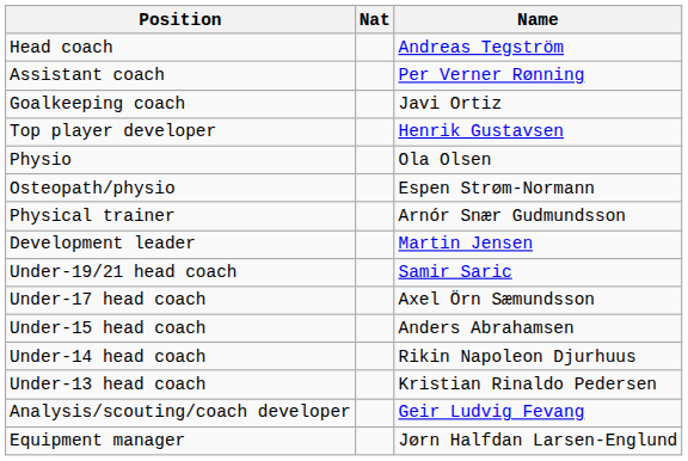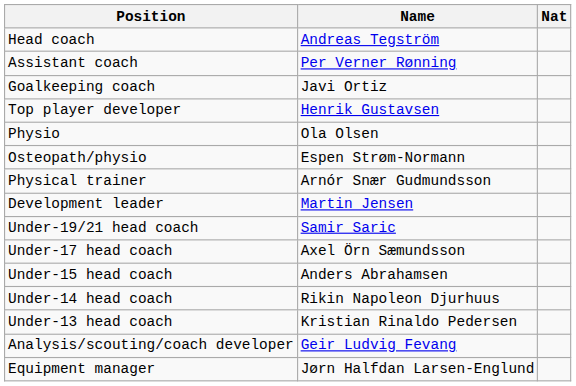columns swapped: Nat <-> Name
